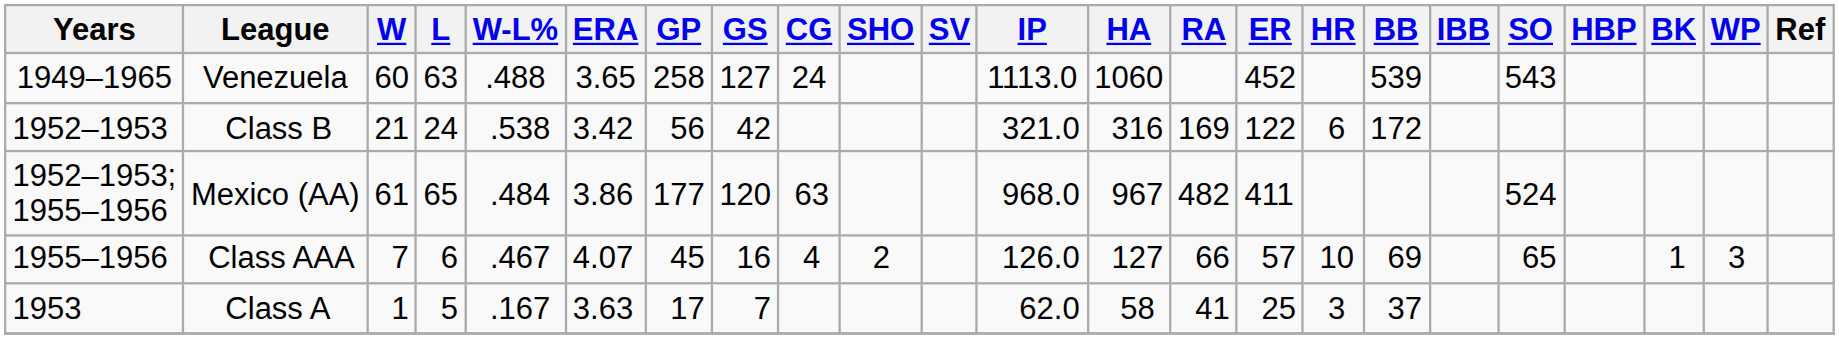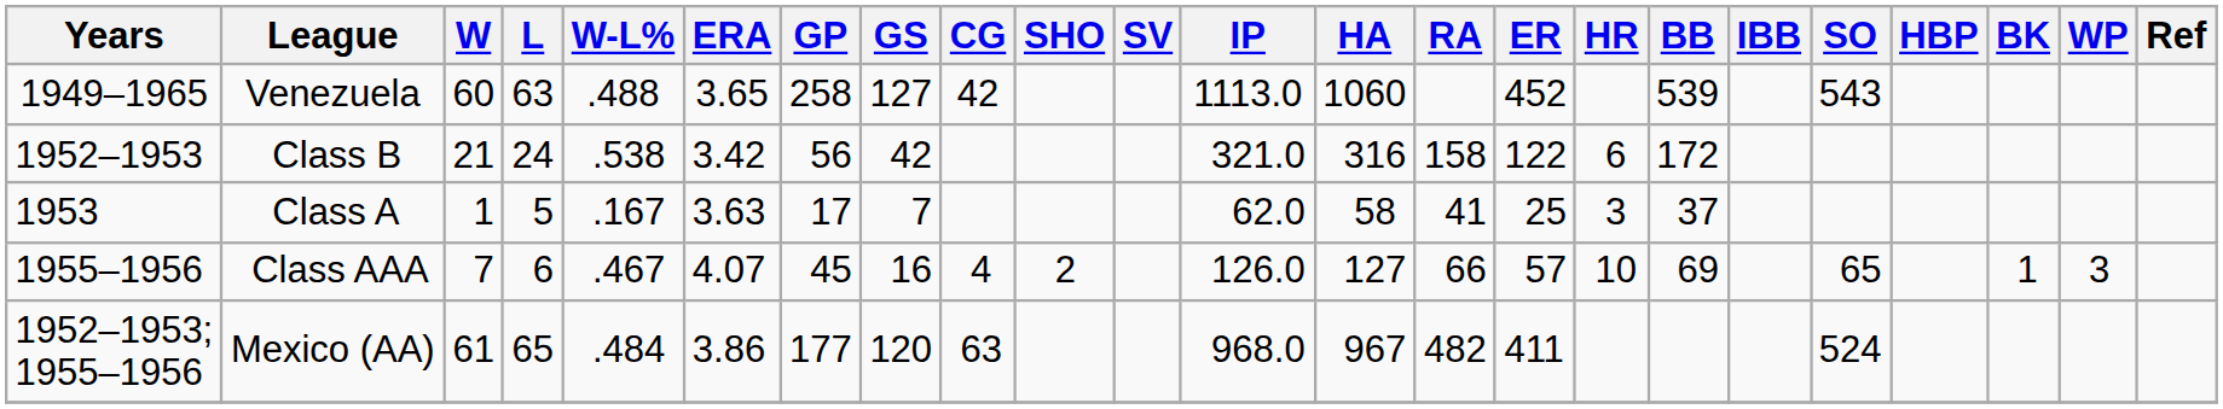Venezuela | CG: 24 -> 42
Class B | RA: 169 -> 158
rows swapped: Class A <-> Mexico (AA)
